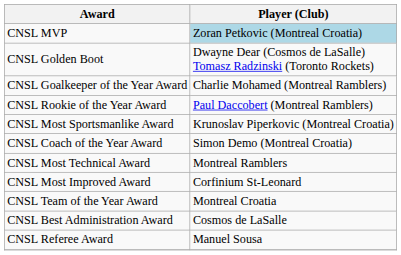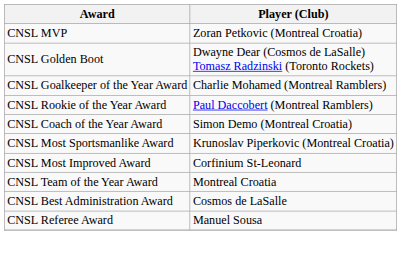CNSL MVP | Player (Club): lightblue background -> no background
rows swapped: CNSL Coach of the Year Award <-> CNSL Most Sportsmanlike Award
- row: CNSL Most Technical Award | Montreal Ramblers
